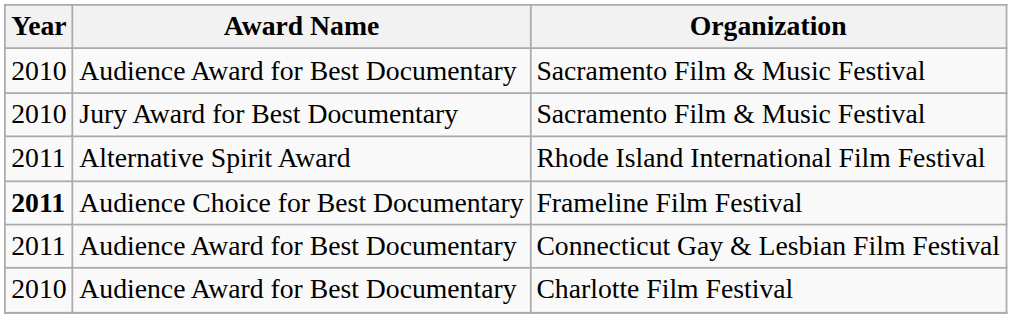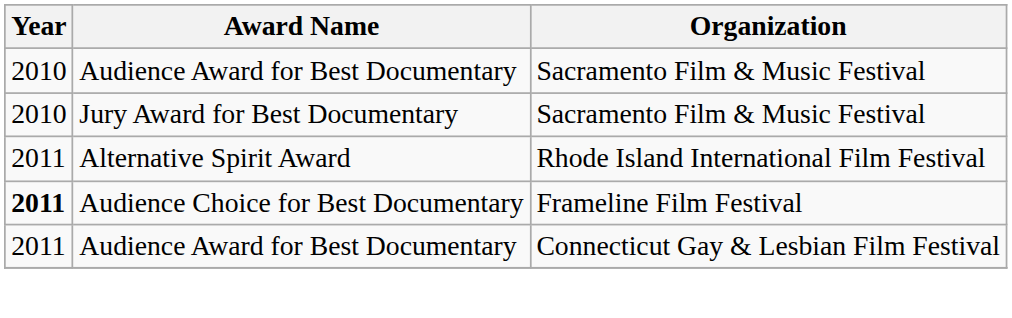- row: 2010 | Audience Award for Best Documentary | Charlotte Film Festival
